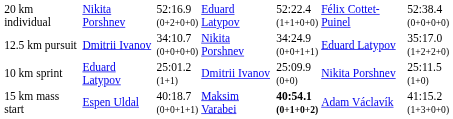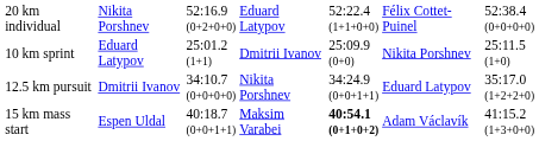rows swapped: 10 km sprint <-> 12.5 km pursuit
